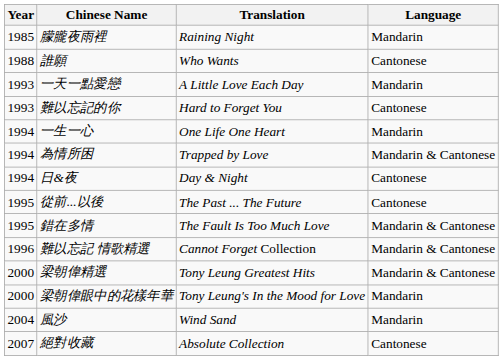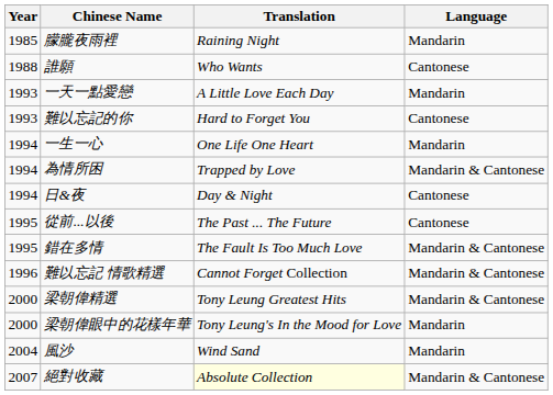絕對收藏 | Translation: no background -> lightyellow background
絕對收藏 | Language: Cantonese -> Mandarin & Cantonese
